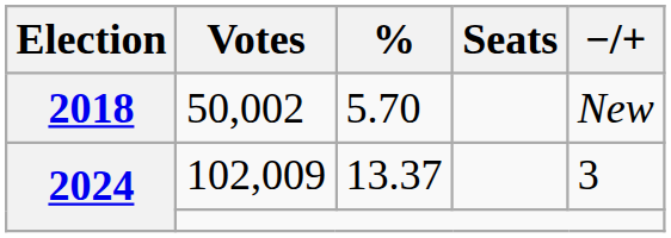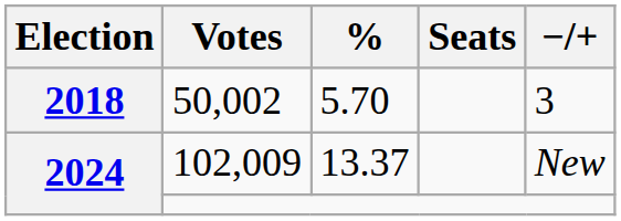50,002 | −/+: New -> 3
102,009 | −/+: 3 -> New
